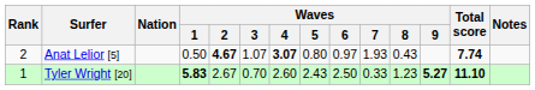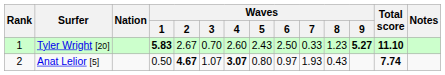rows swapped: Tyler Wright [20] <-> Anat Lelior [5]
